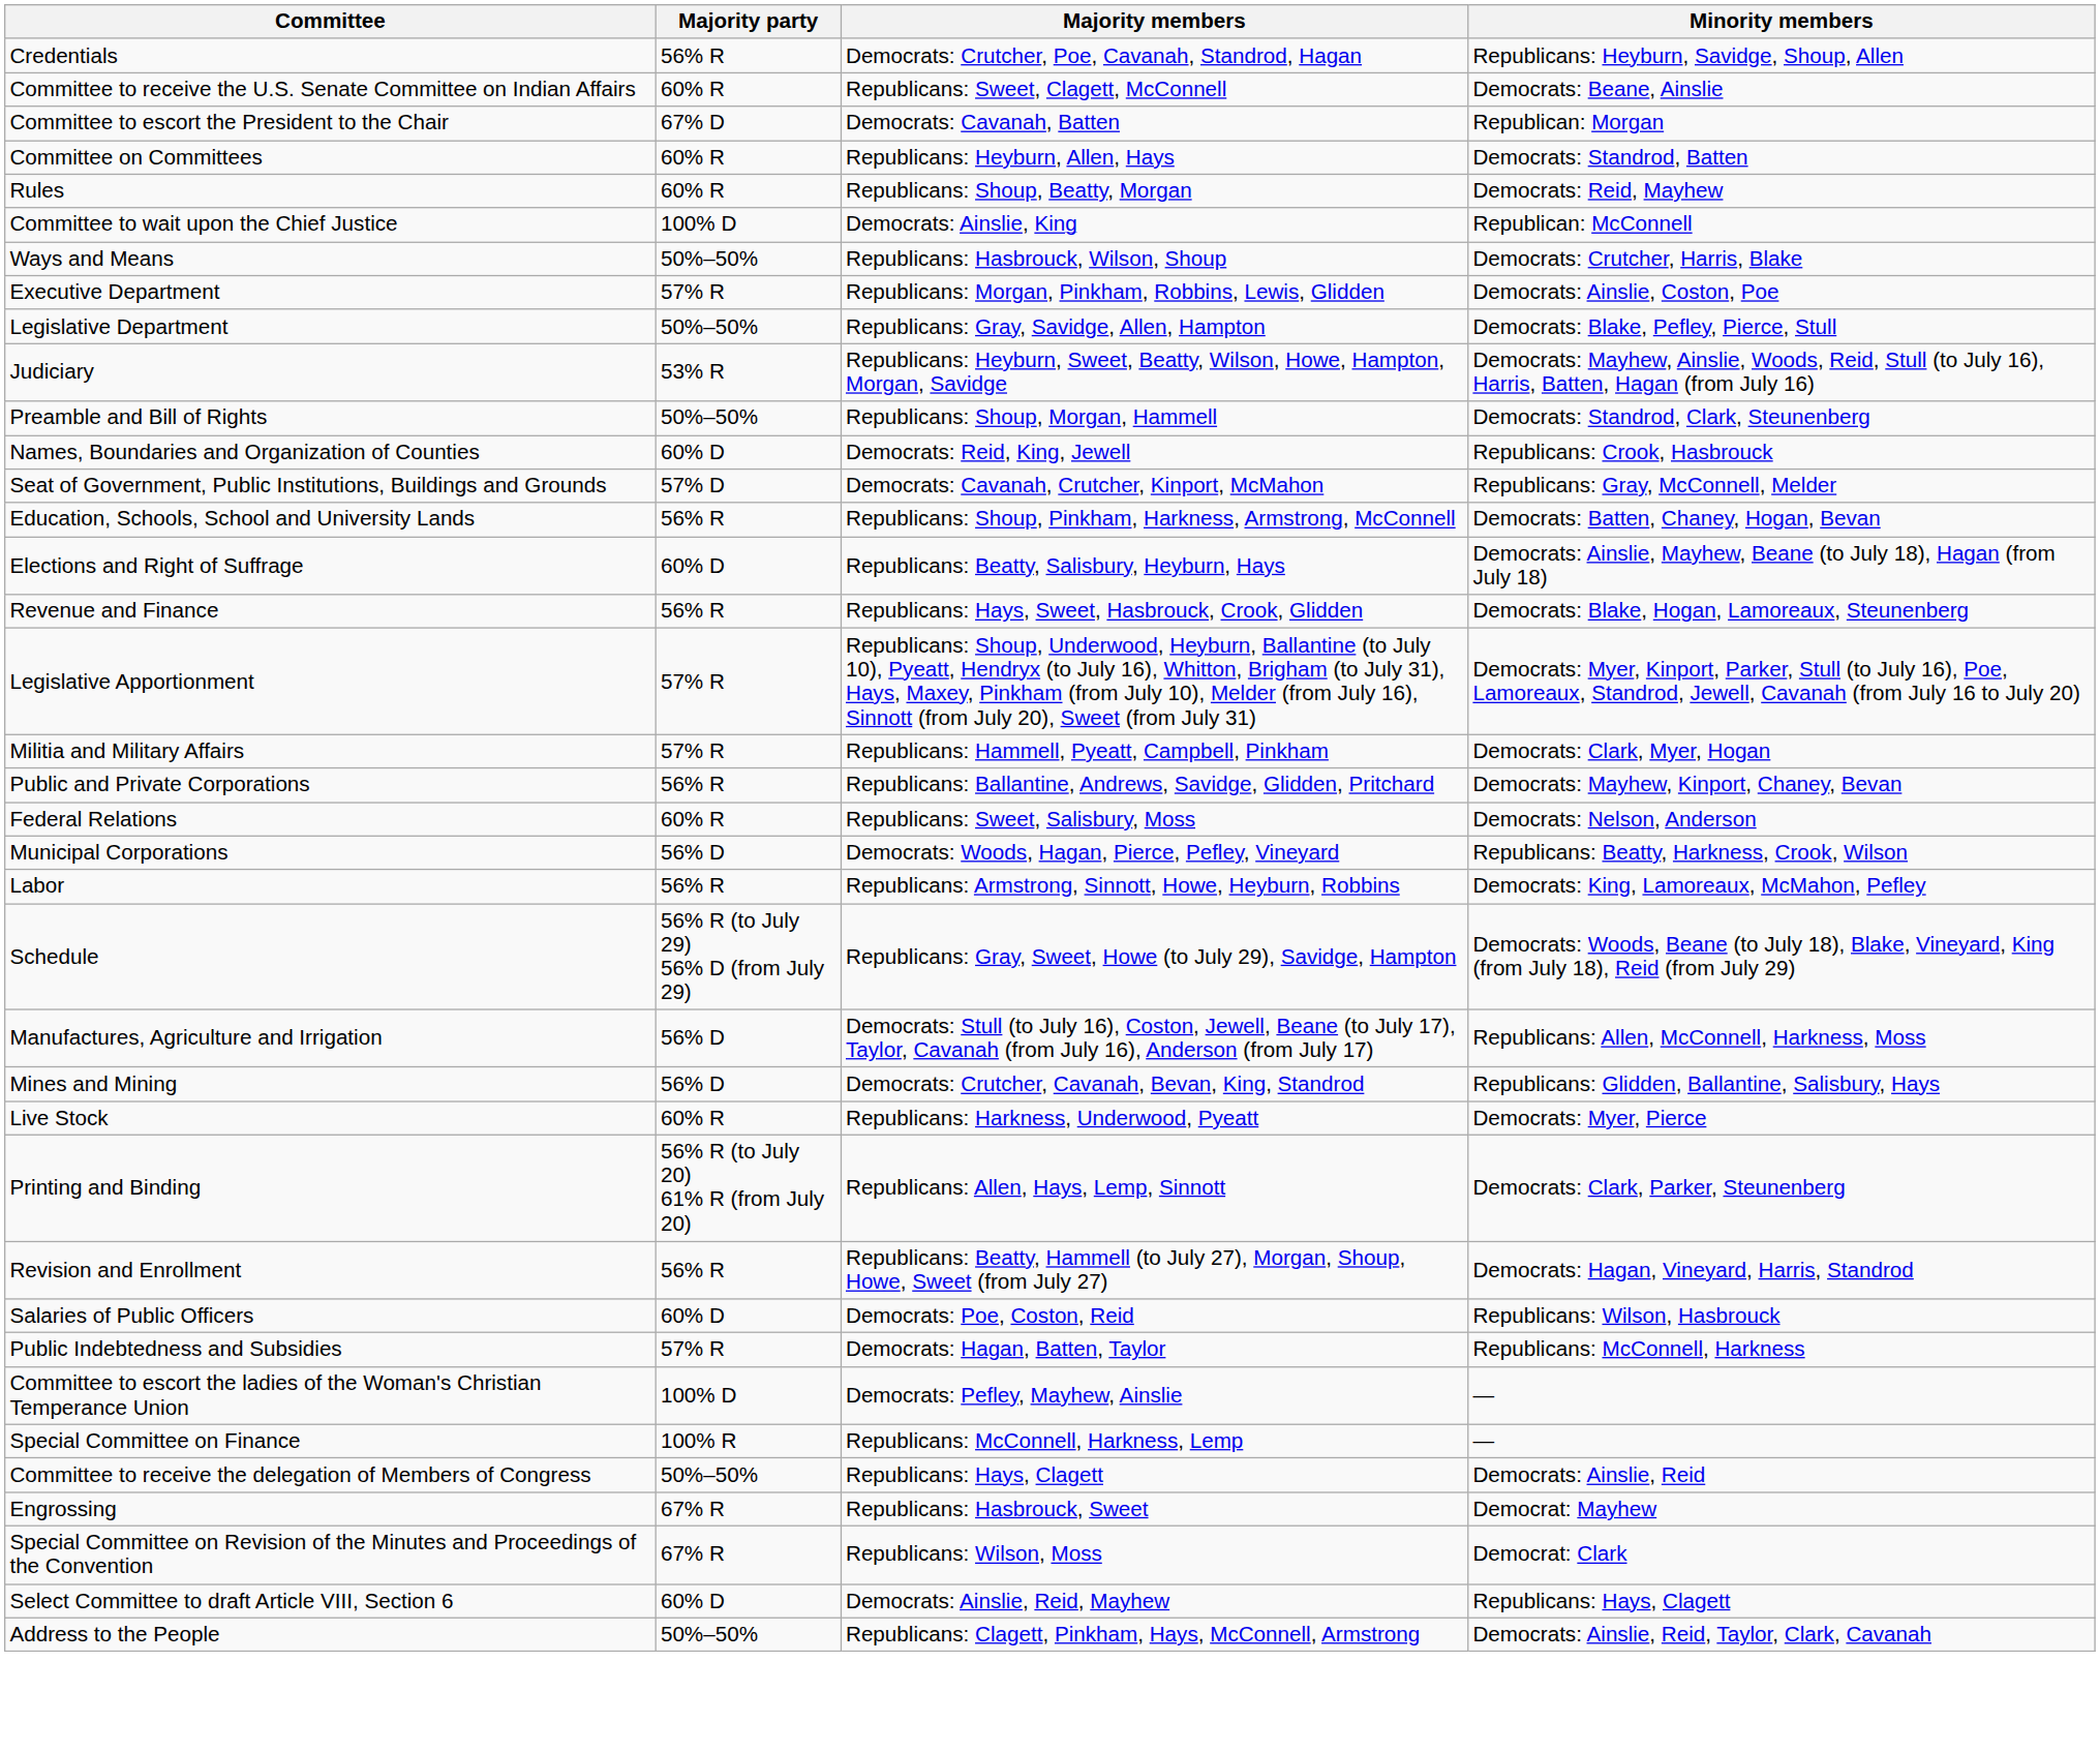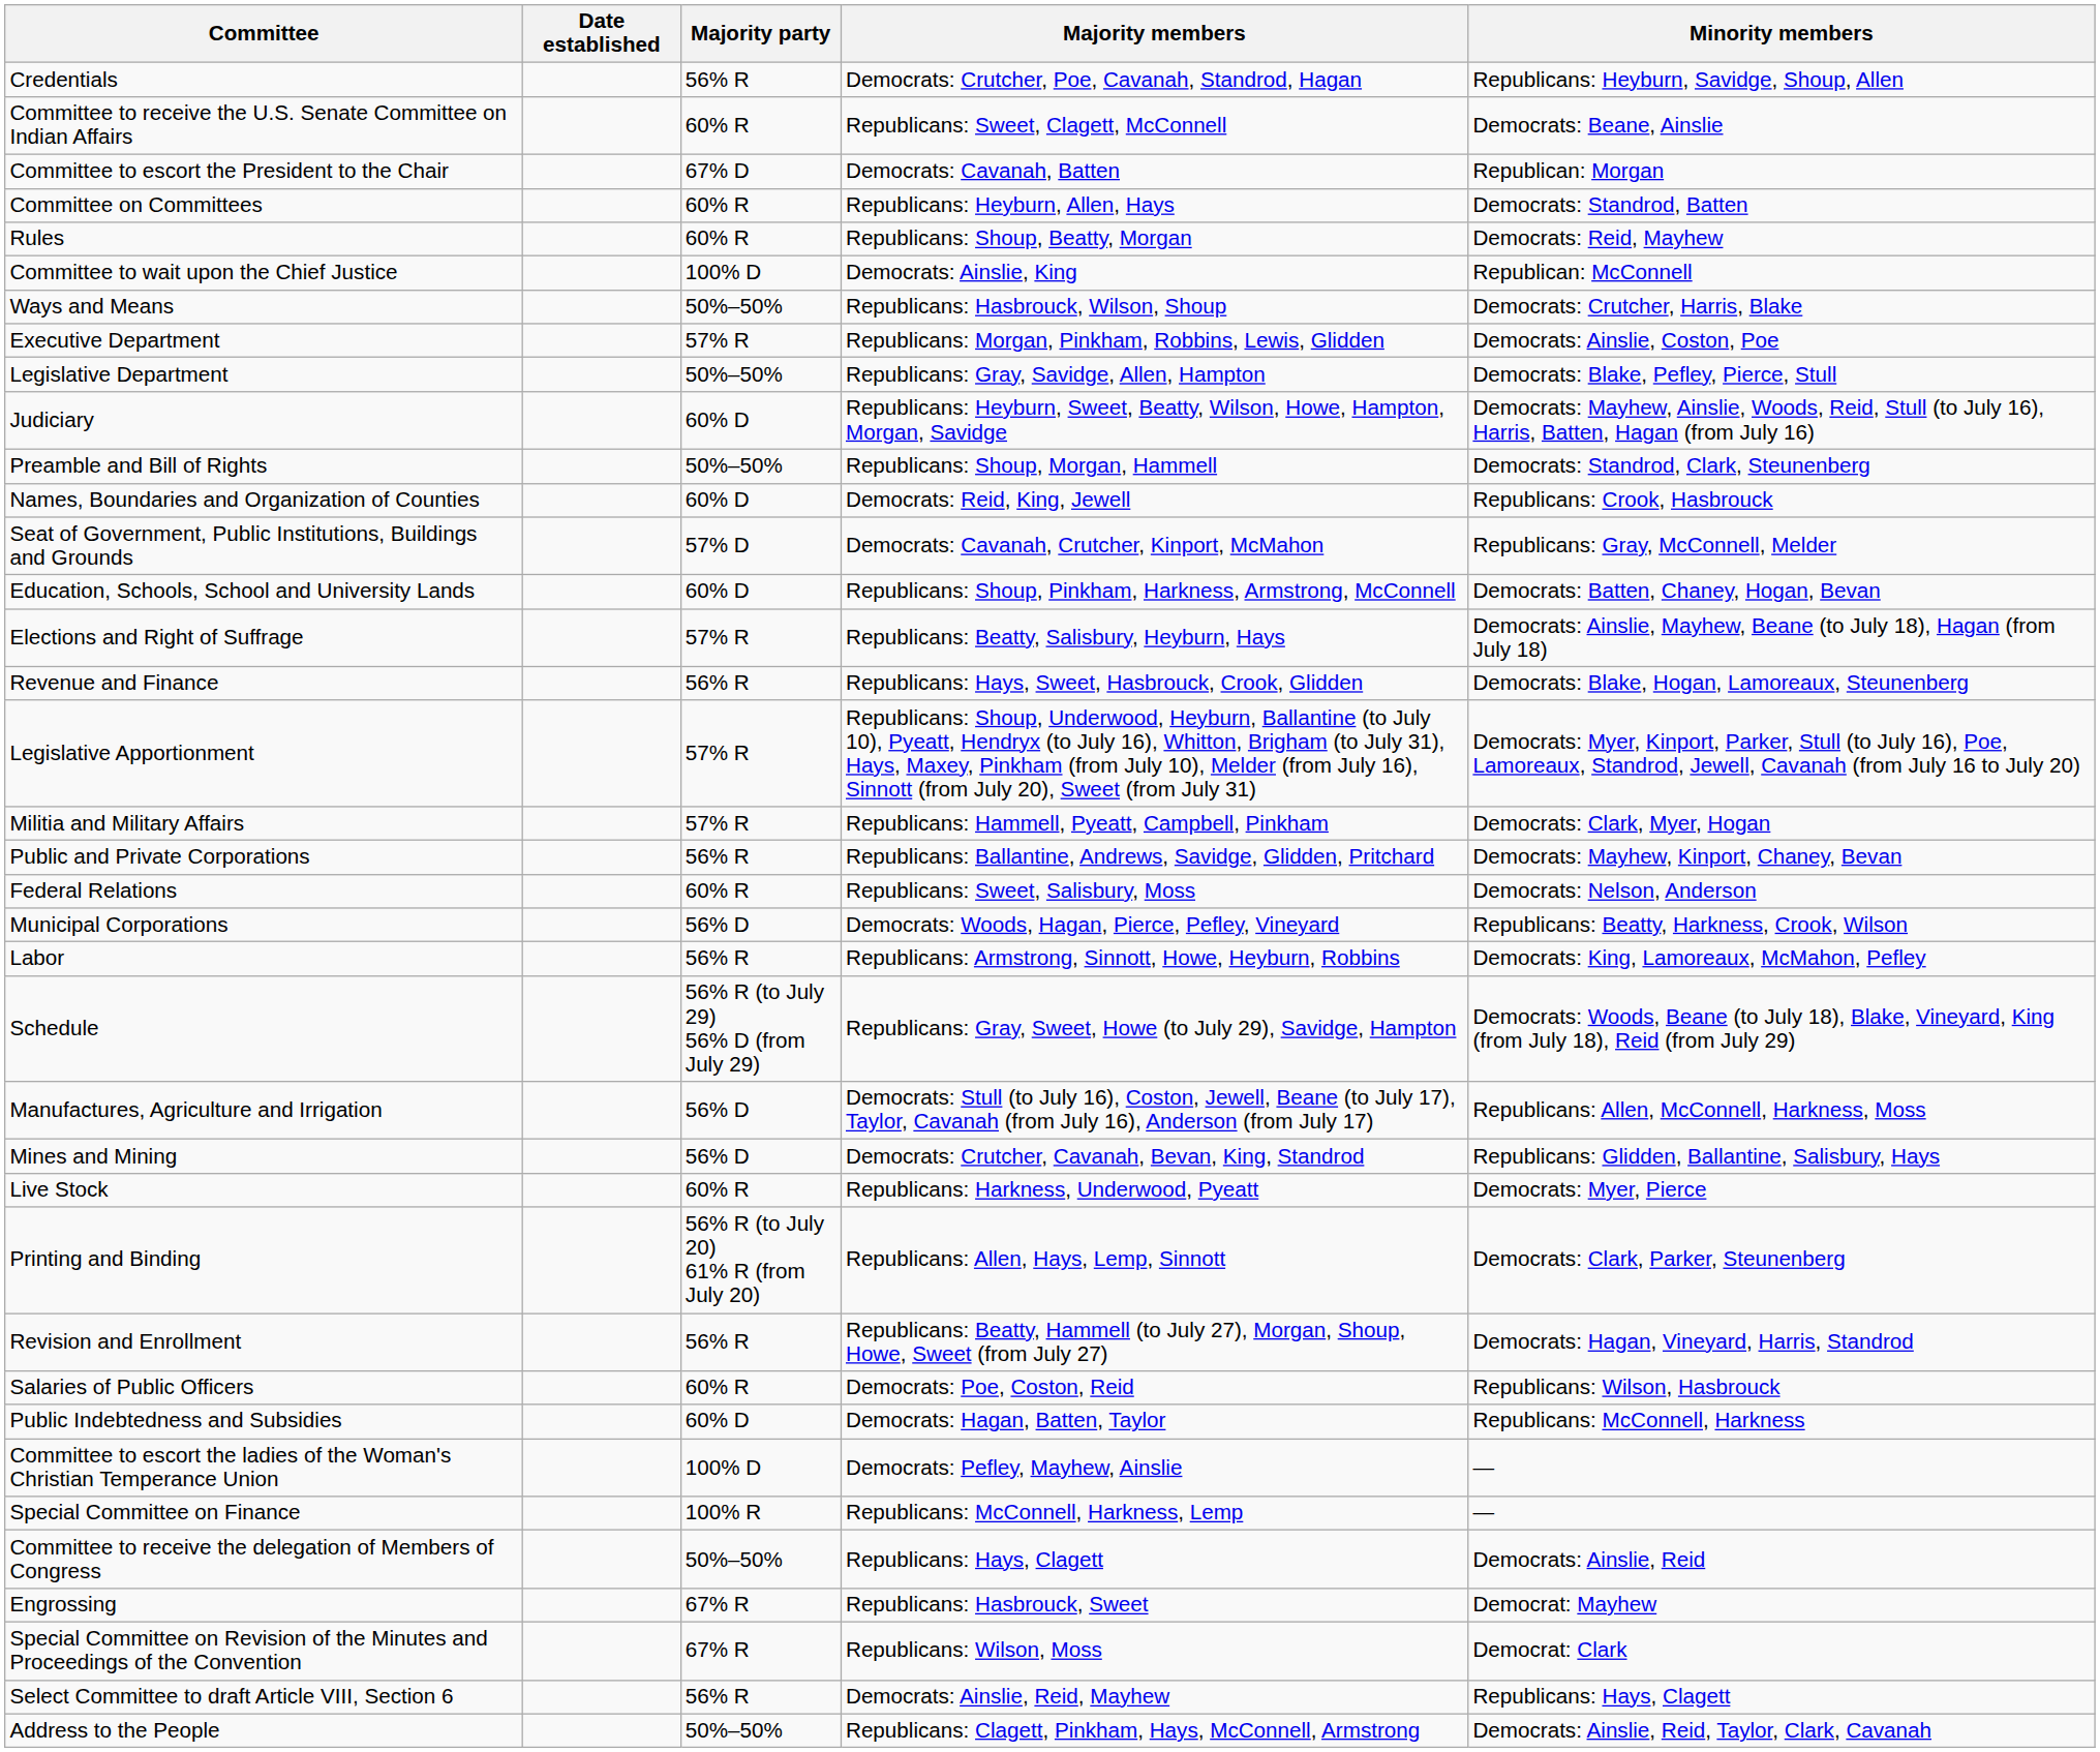+ column: Date established
Judiciary | Majority party: 53% R -> 60% D
Education, Schools, School and University Lands | Majority party: 56% R -> 60% D
Elections and Right of Suffrage | Majority party: 60% D -> 57% R
Salaries of Public Officers | Majority party: 60% D -> 60% R
Public Indebtedness and Subsidies | Majority party: 57% R -> 60% D
Select Committee to draft Article VIII, Section 6 | Majority party: 60% D -> 56% R
